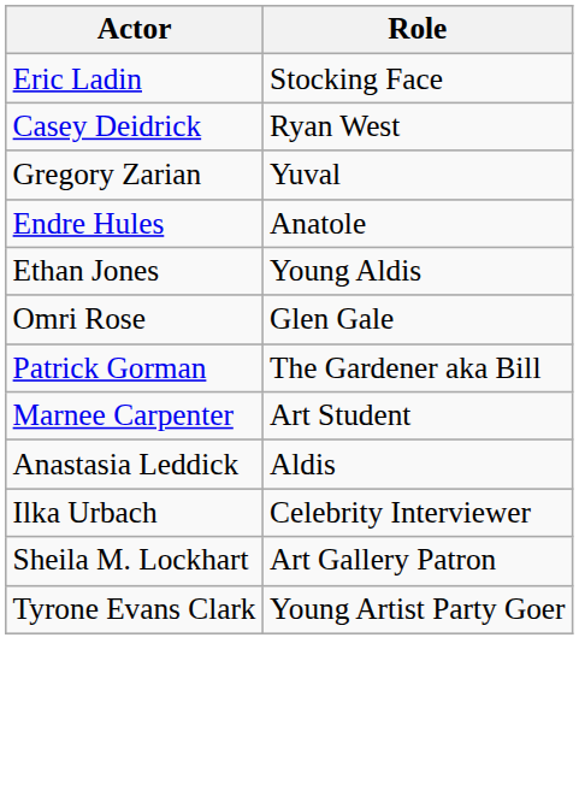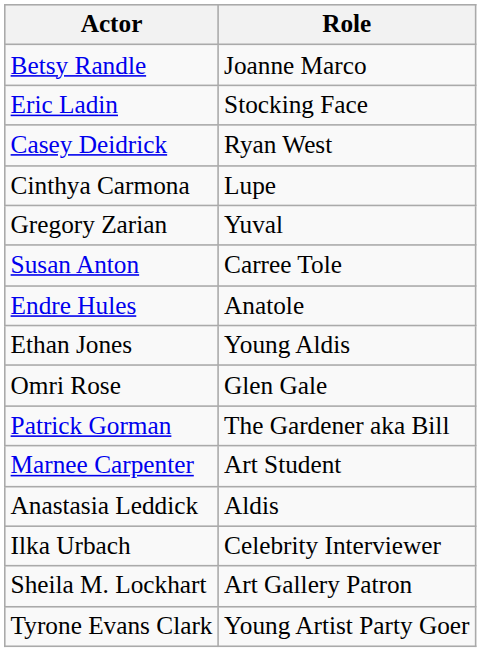+ row: Betsy Randle | Joanne Marco
+ row: Cinthya Carmona | Lupe
+ row: Susan Anton | Carree Tole
